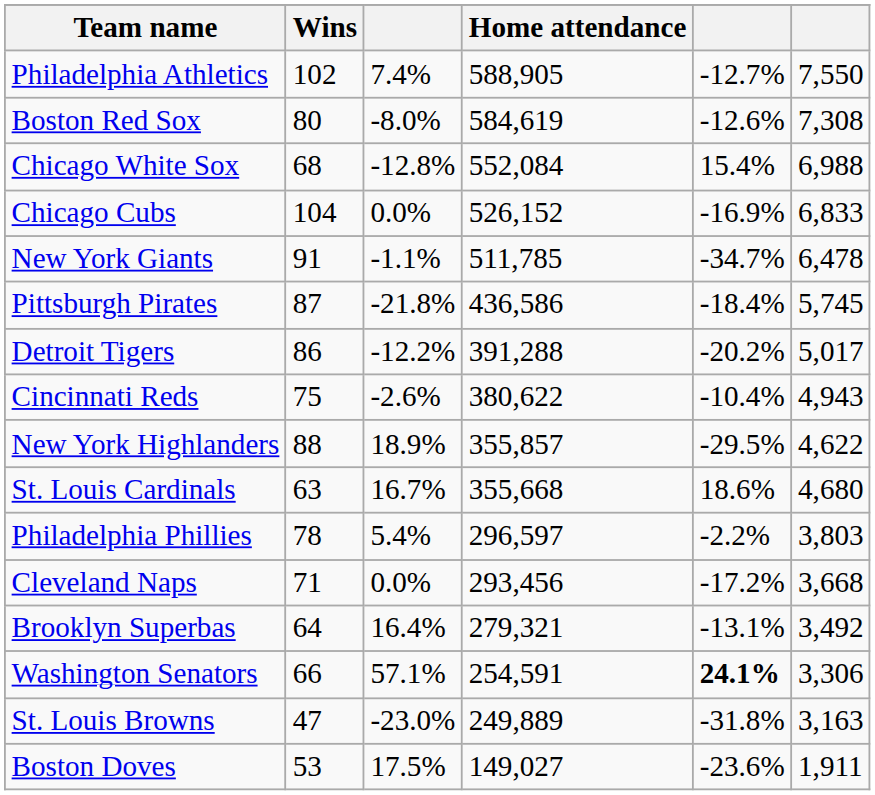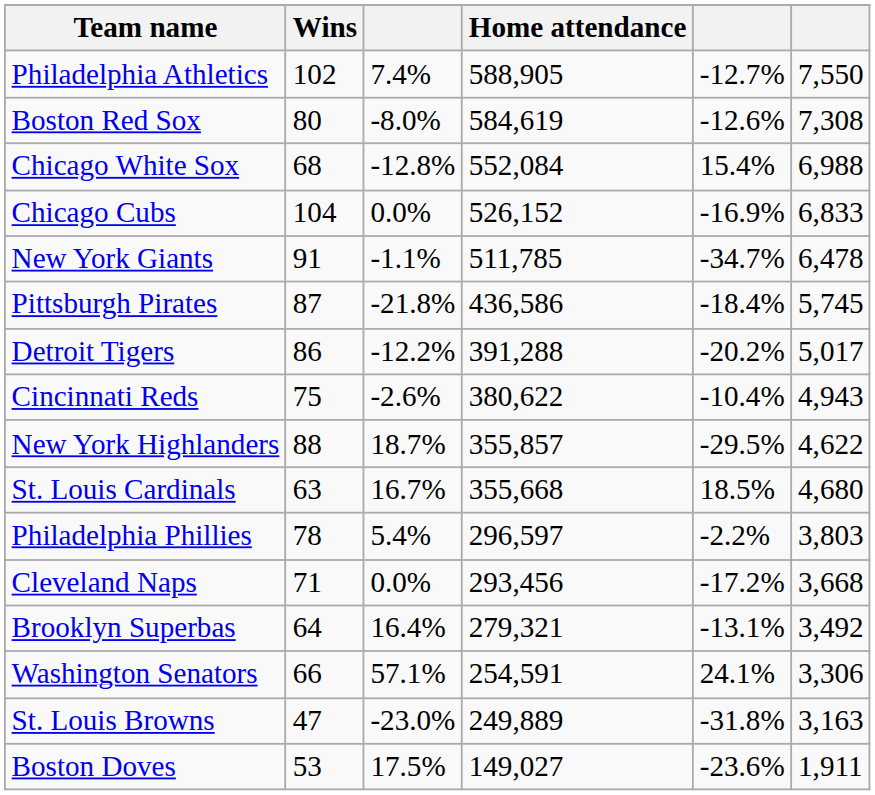New York Highlanders | column 3: 18.9% -> 18.7%
St. Louis Cardinals | column 5: 18.6% -> 18.5%
Washington Senators | column 5: bold -> normal
